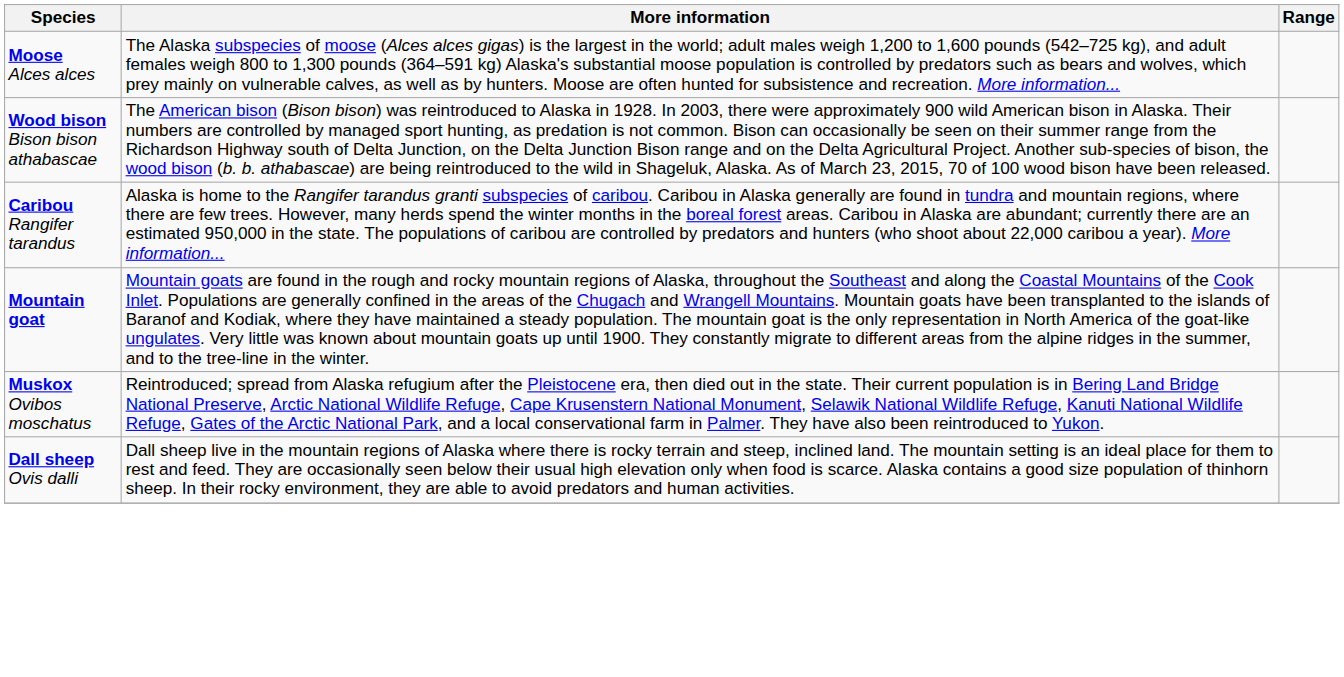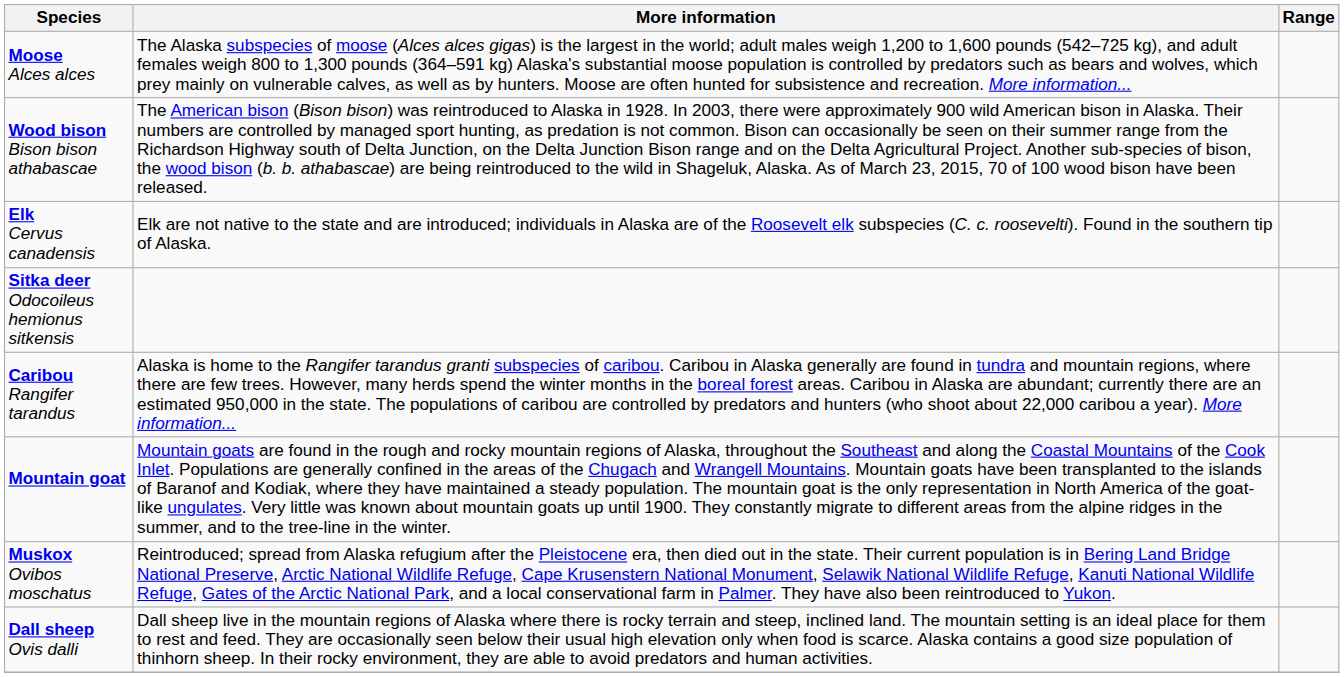+ row: Elk Cervus canadensis | Elk are not native to the state and are introduced; individuals in Alaska are of the Roosevelt elk subspecies (C. c. roosevelti). Found in the southern tip of Alaska.
+ row: Sitka deer Odocoileus hemionus sitkensis
